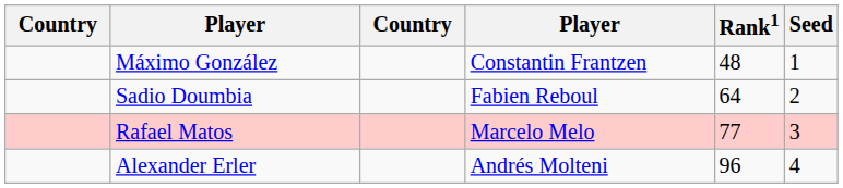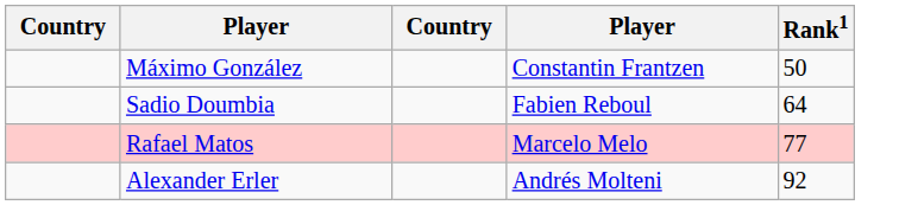- column: Seed | 1 | 2 | 3 | 4
Máximo González | Rank1: 48 -> 50
Alexander Erler | Rank1: 96 -> 92
